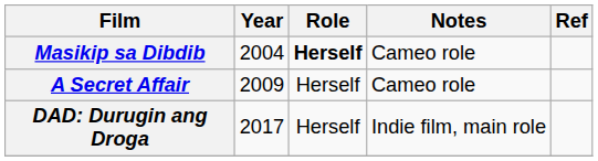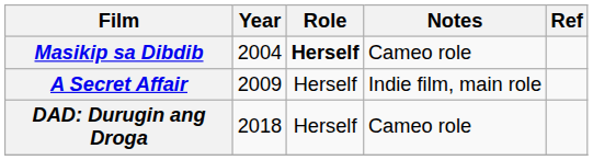A Secret Affair | Notes: Cameo role -> Indie film, main role
DAD: Durugin ang Droga | Year: 2017 -> 2018
DAD: Durugin ang Droga | Notes: Indie film, main role -> Cameo role
